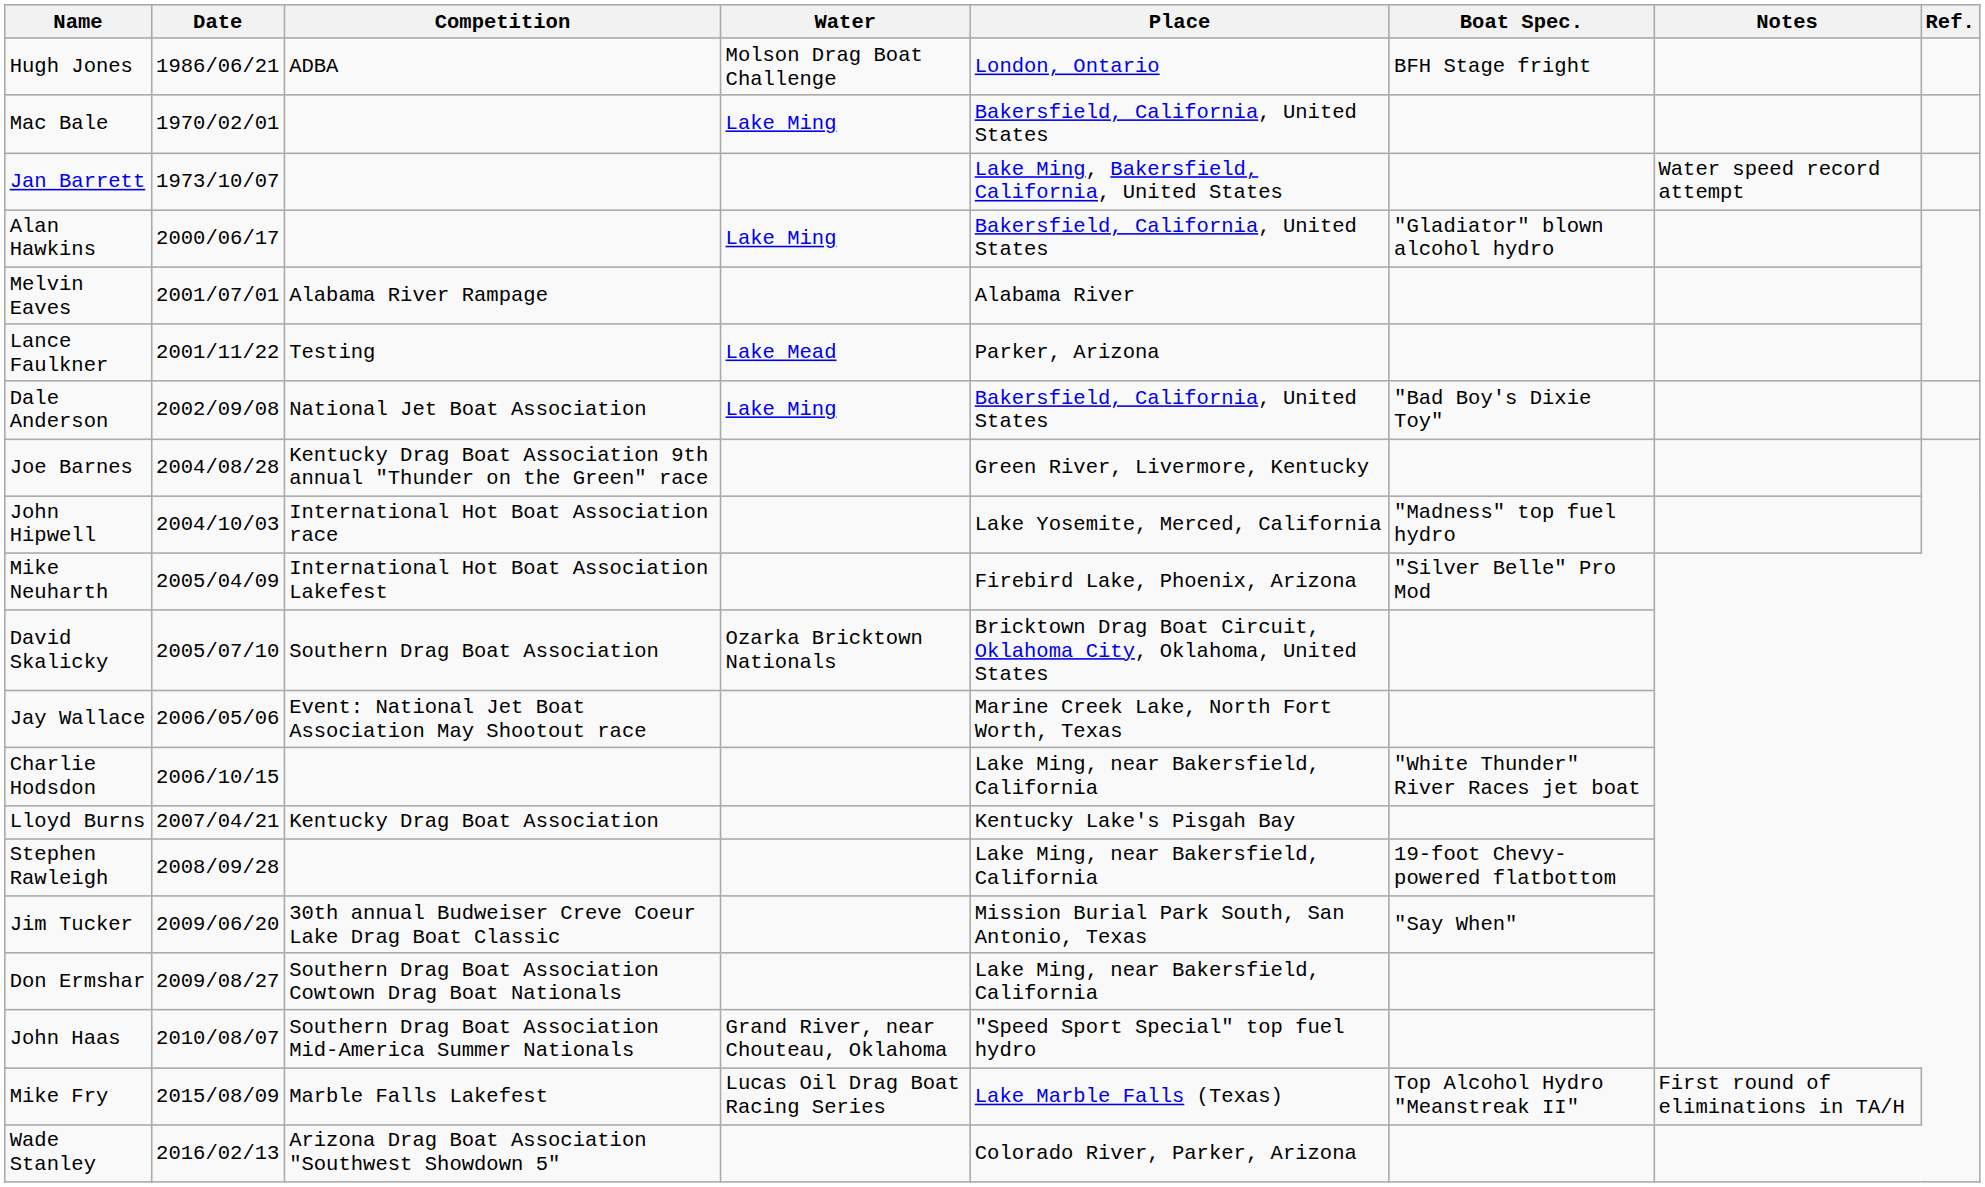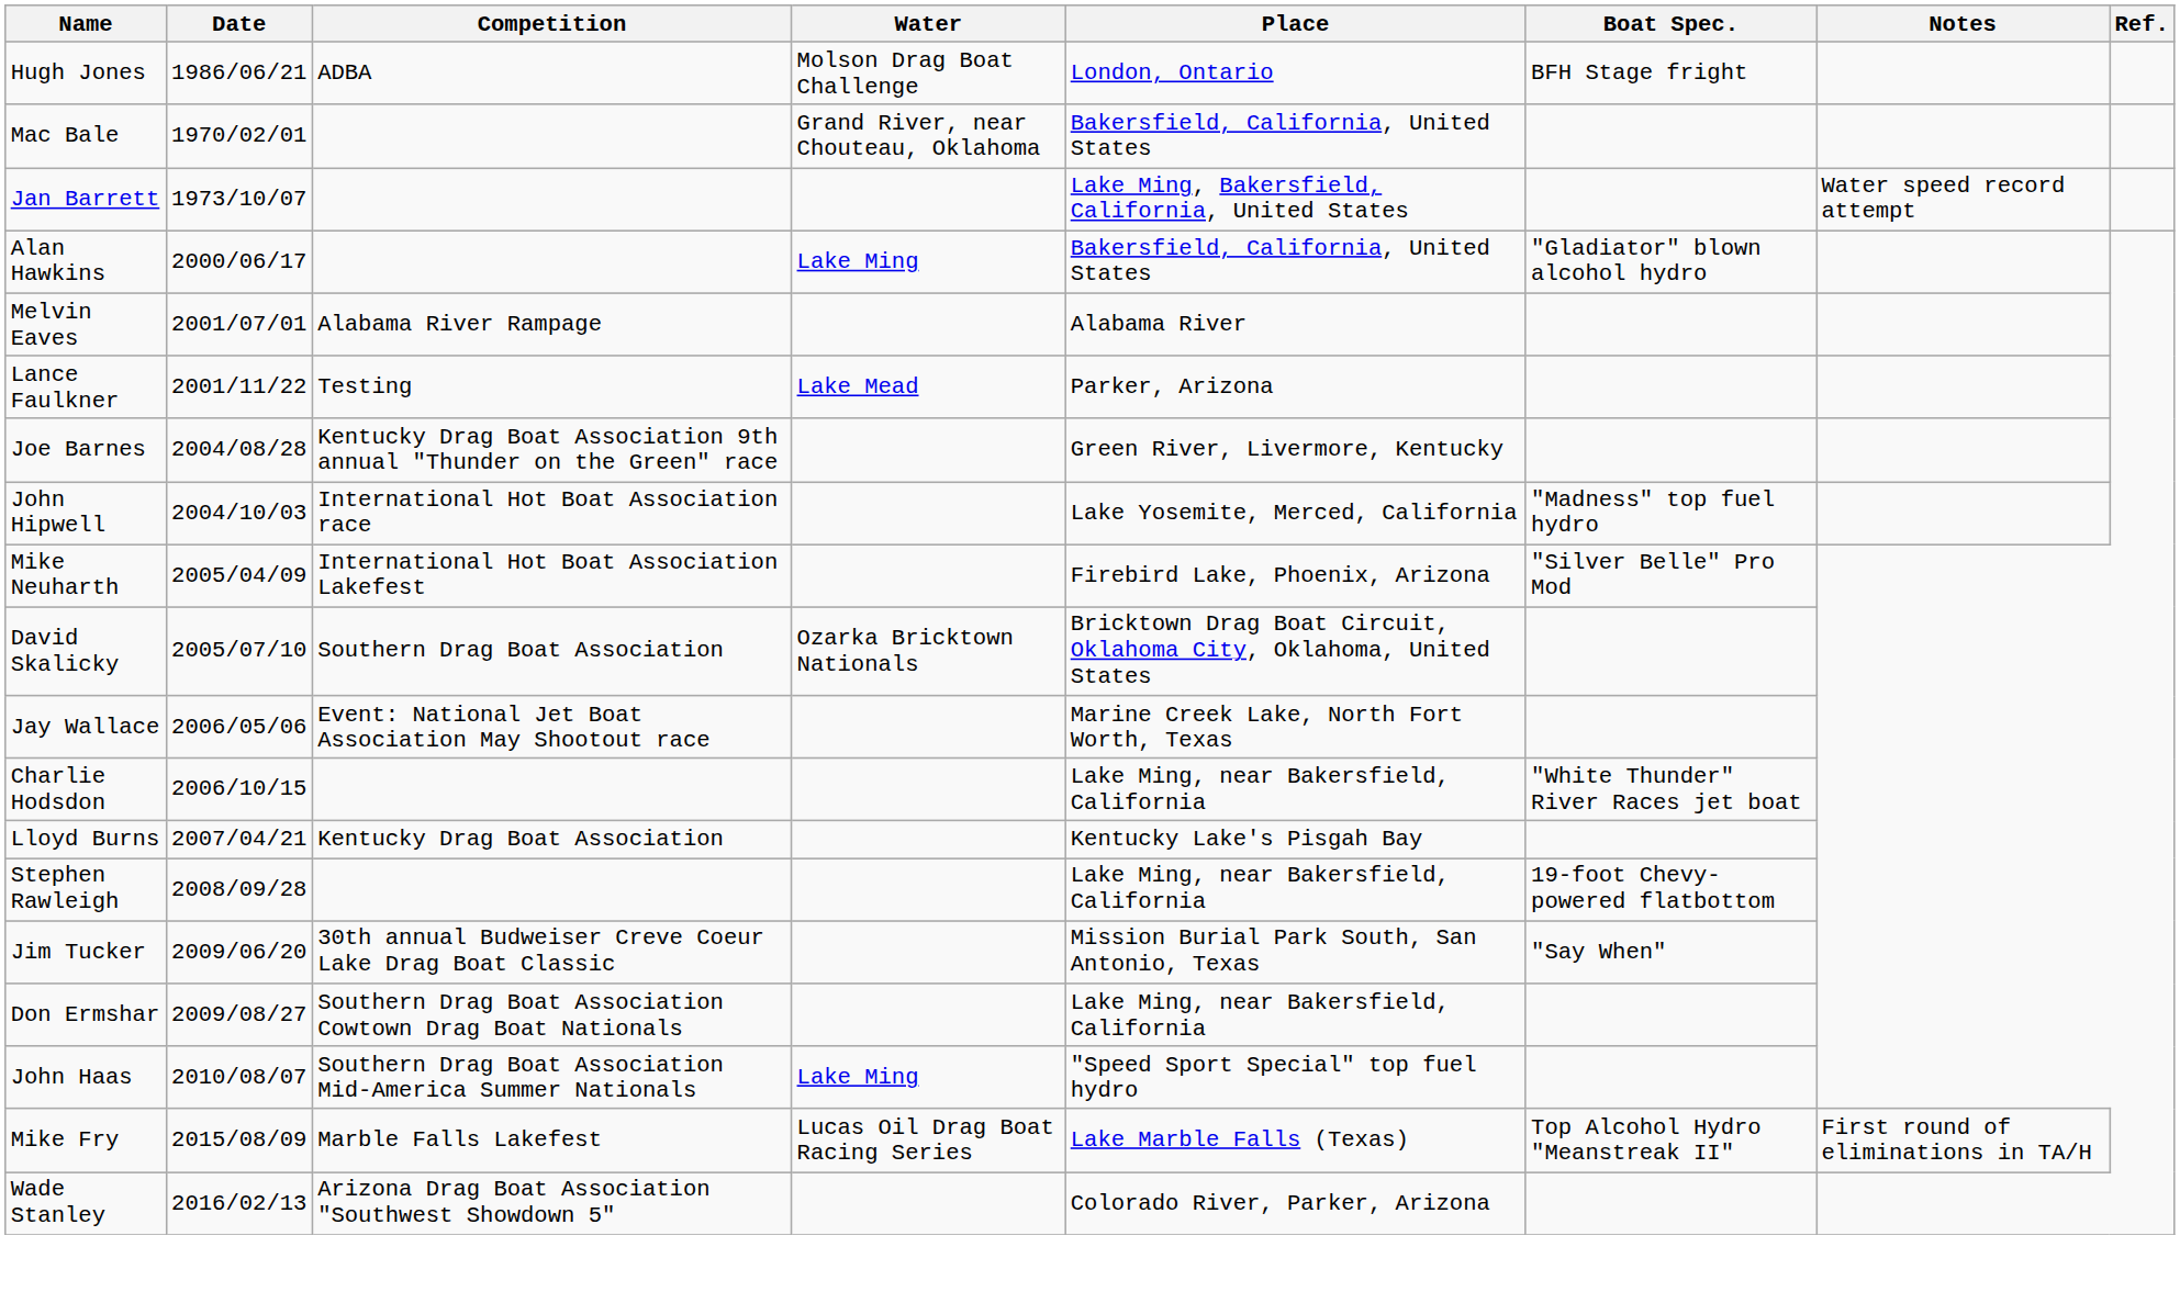Mac Bale | Water: Lake Ming -> Grand River, near Chouteau, Oklahoma
- row: Dale Anderson | 2002/09/08 | National Jet Boat Association | Lake Ming | Bakersfield, California, United States | "Bad Boy's Dixie Toy"
John Haas | Water: Grand River, near Chouteau, Oklahoma -> Lake Ming
